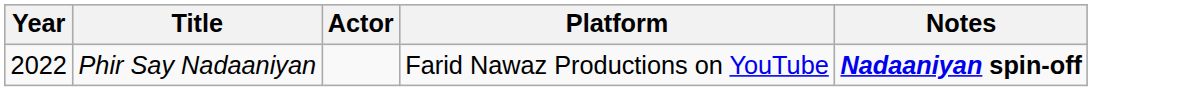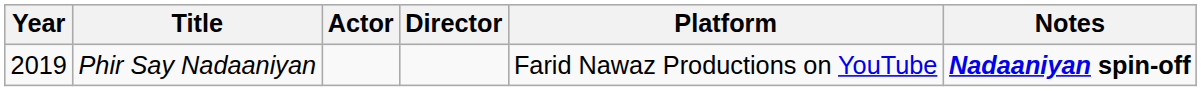+ column: Director
Phir Say Nadaaniyan | Year: 2022 -> 2019
